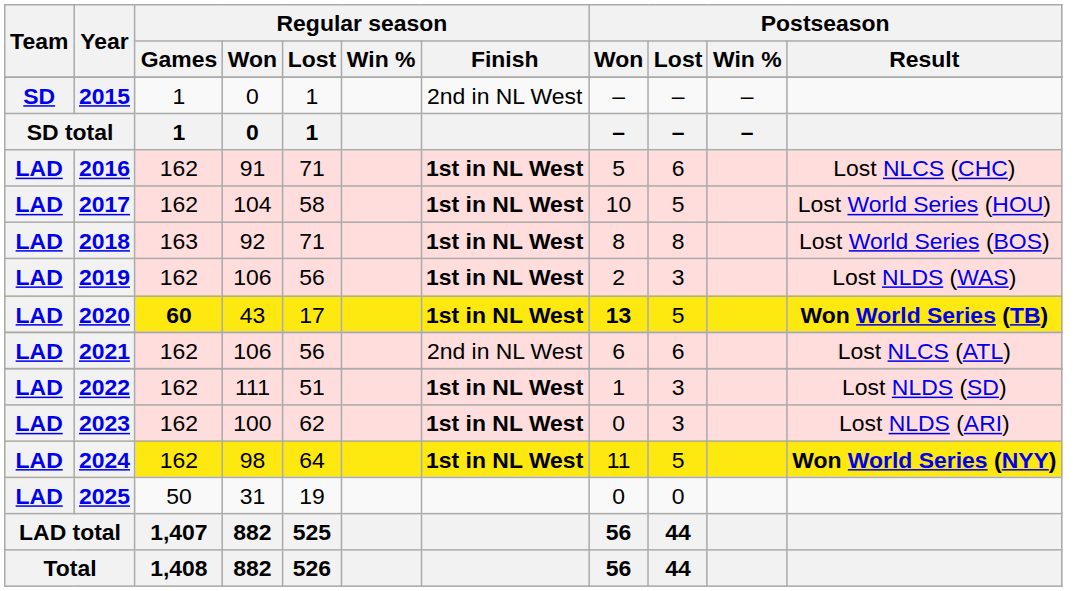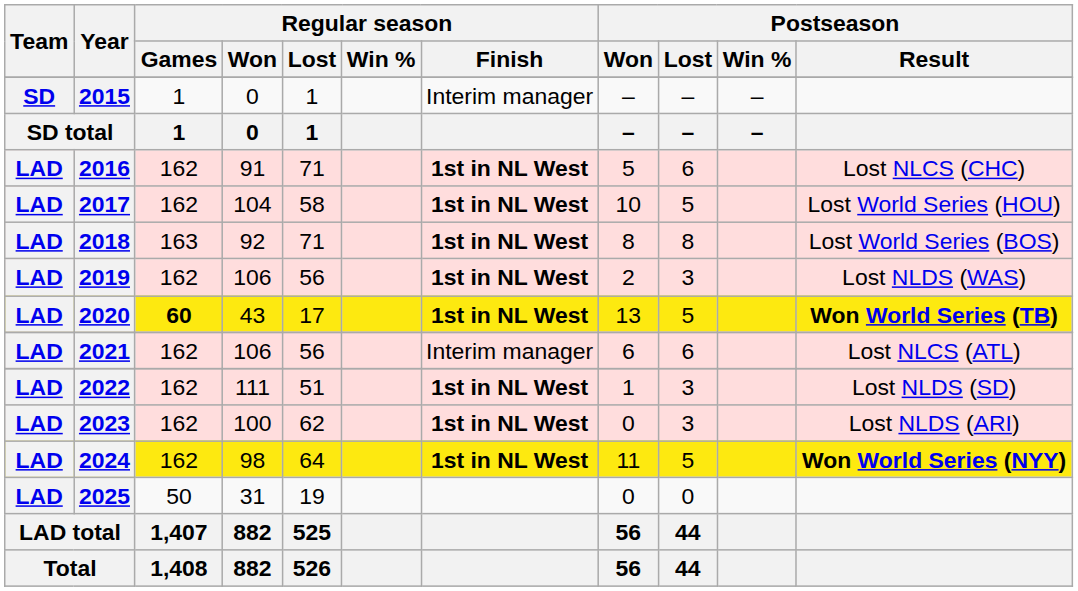2015 | Regular season / Finish: 2nd in NL West -> Interim manager
2020 | Postseason / Won: bold -> normal
2021 | Regular season / Finish: 2nd in NL West -> Interim manager
